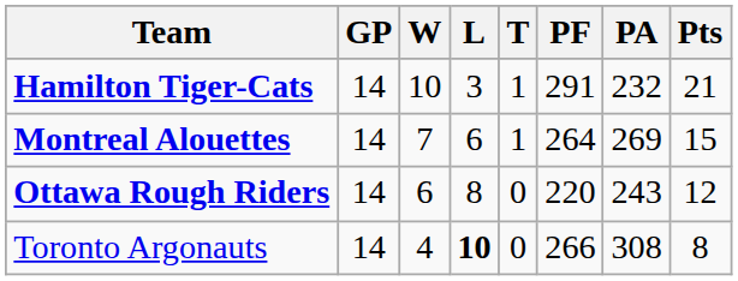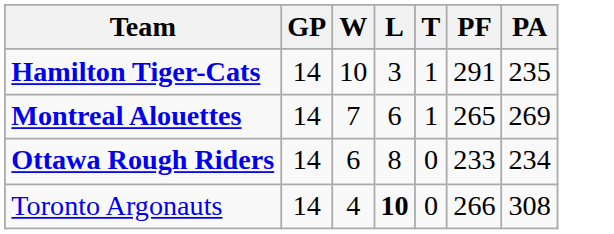- column: Pts | 21 | 15 | 12 | 8
Hamilton Tiger-Cats | PA: 232 -> 235
Montreal Alouettes | PF: 264 -> 265
Ottawa Rough Riders | PF: 220 -> 233
Ottawa Rough Riders | PA: 243 -> 234
